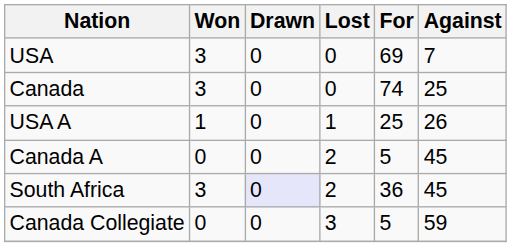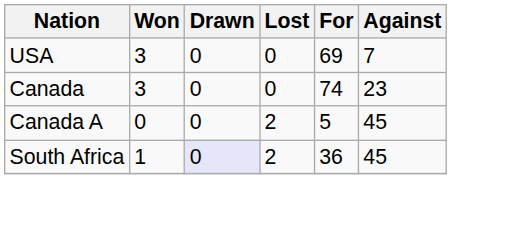Canada | Against: 25 -> 23
- row: USA A | 1 | 0 | 1 | 25 | 26
South Africa | Won: 3 -> 1
- row: Canada Collegiate | 0 | 0 | 3 | 5 | 59
